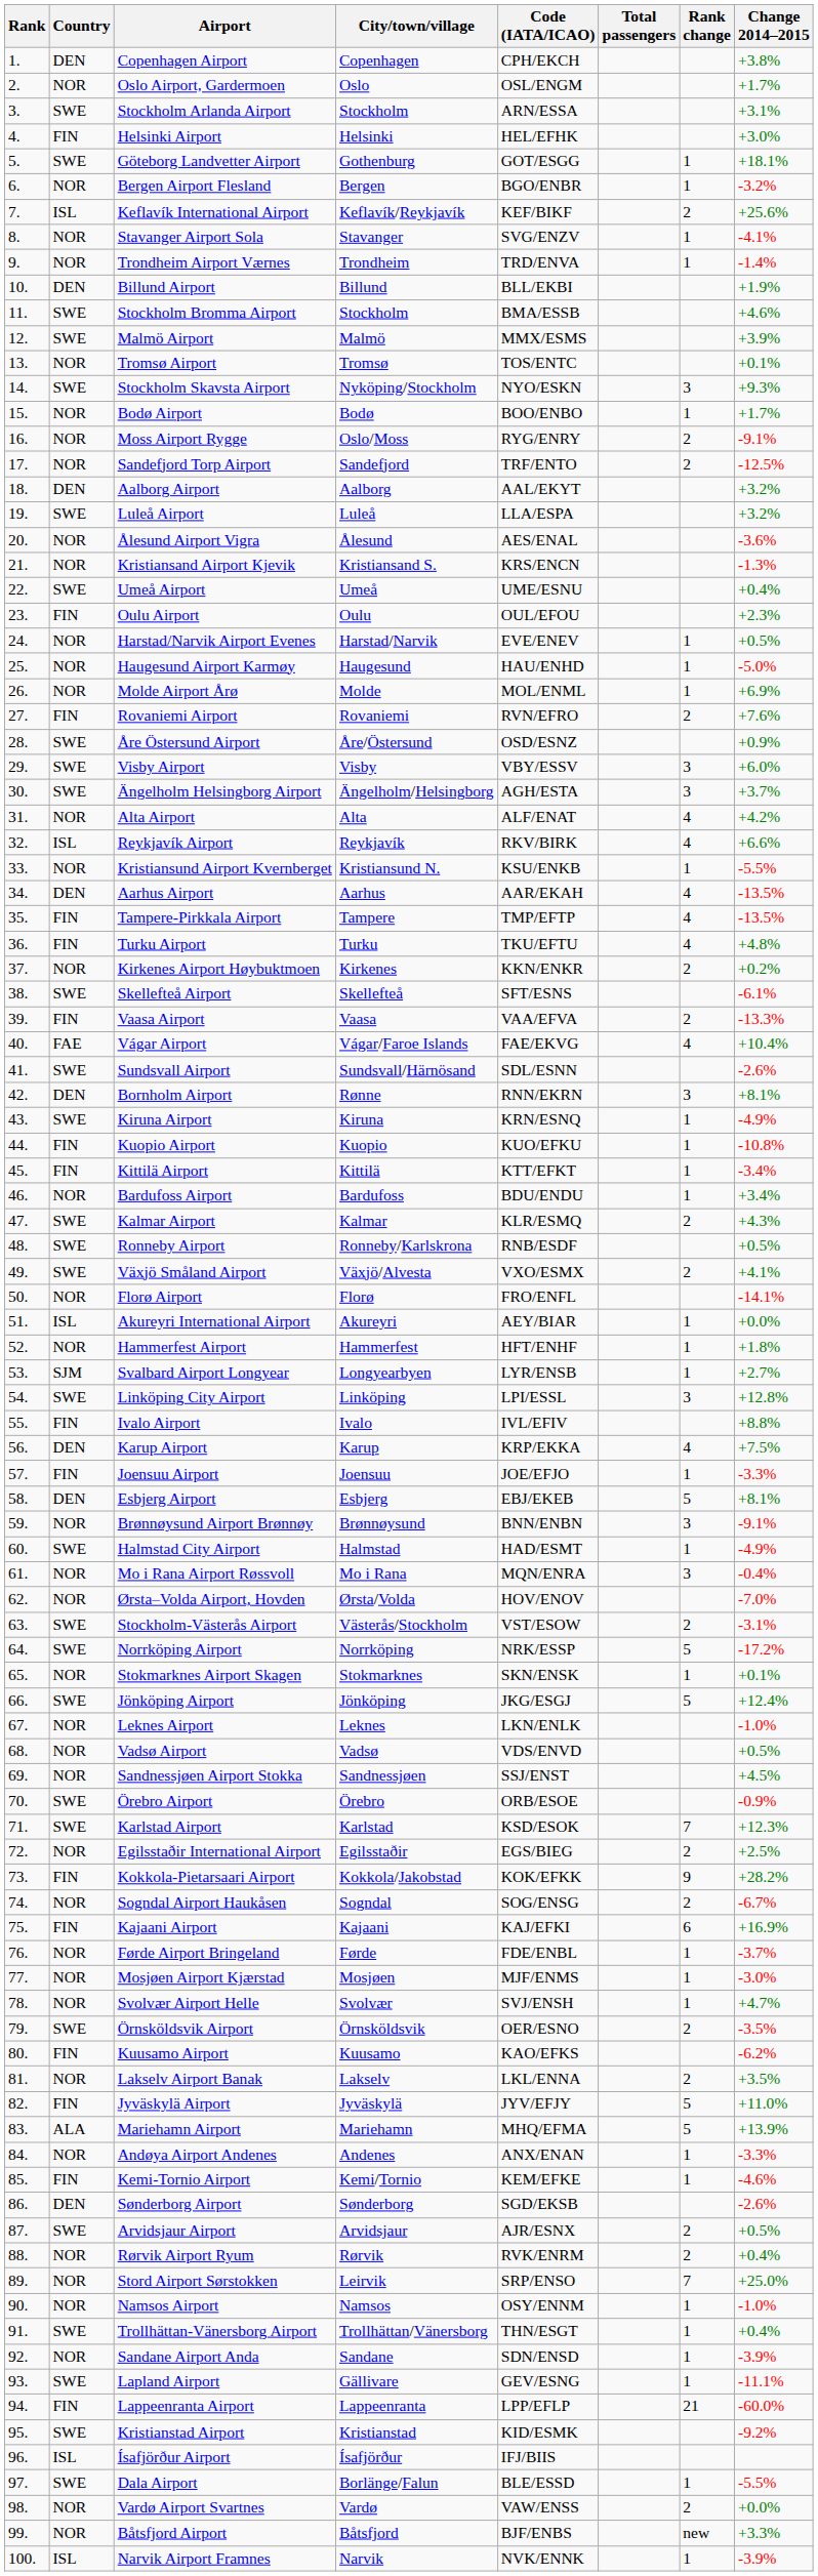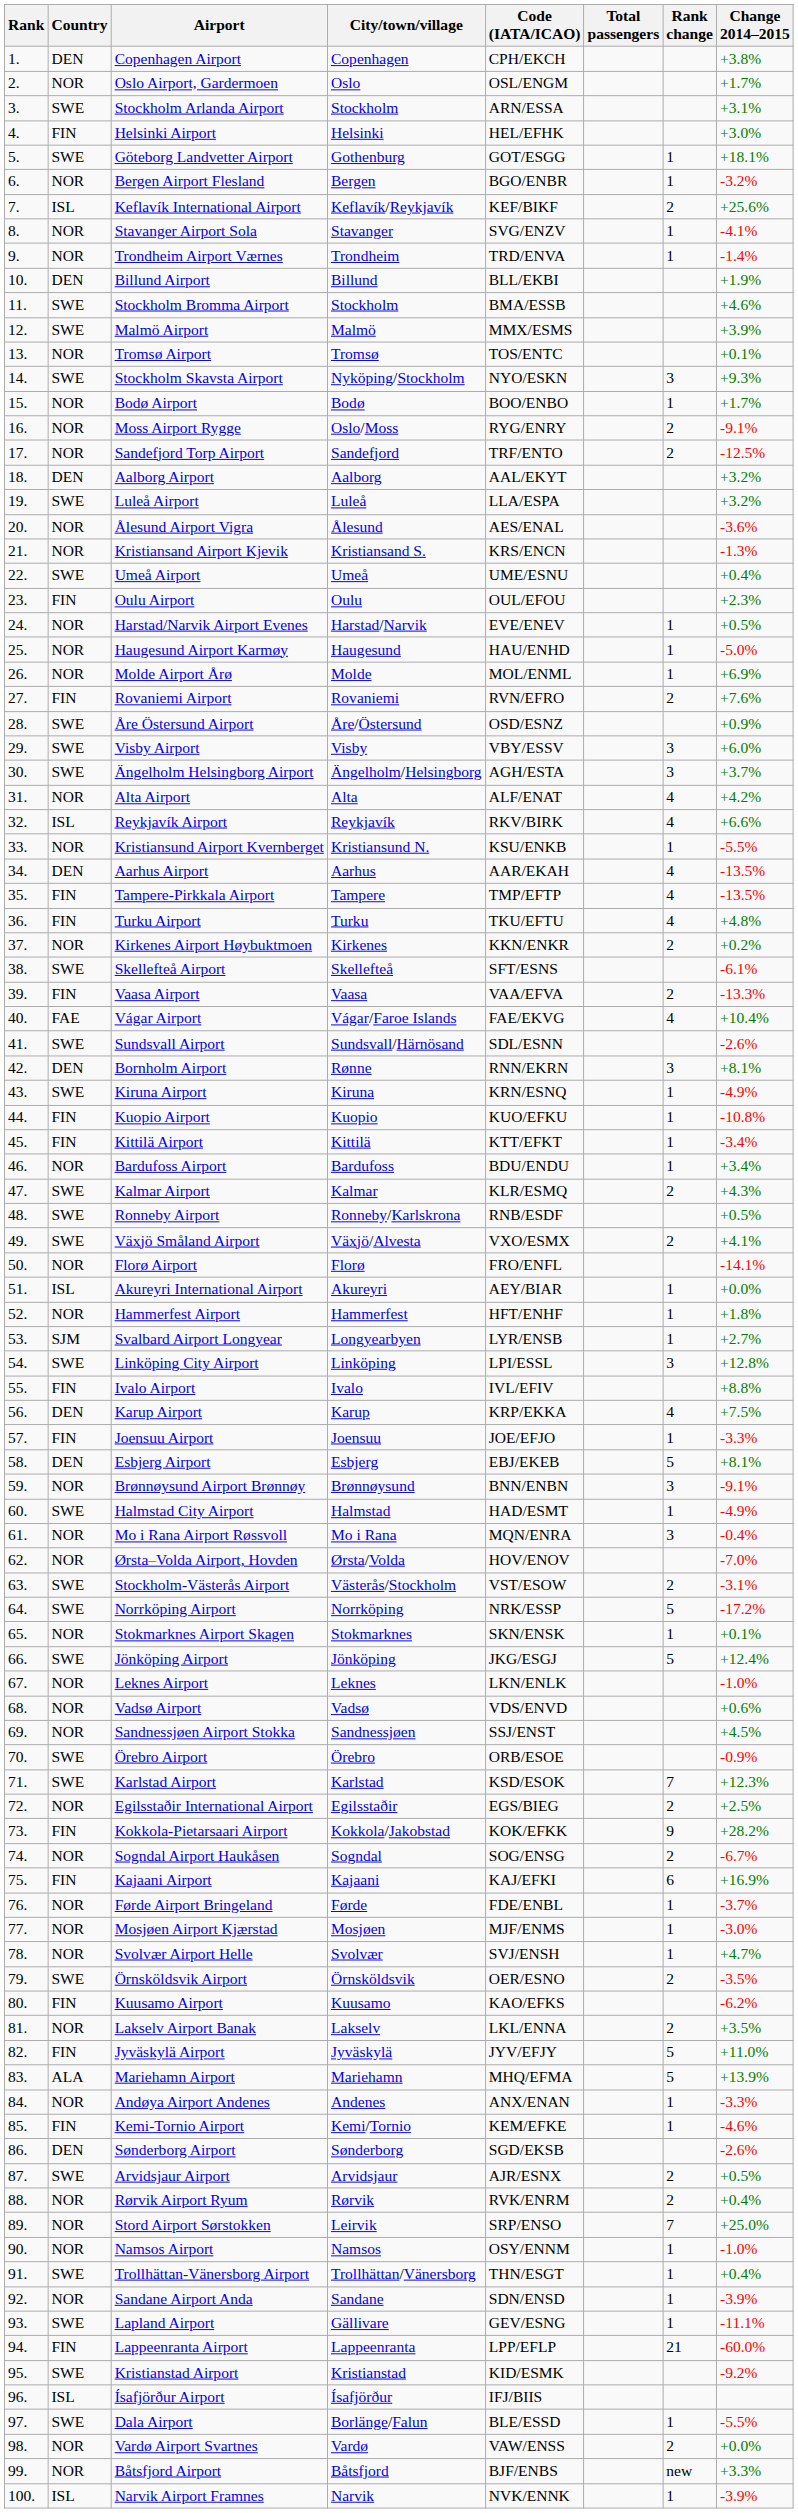Vadsø Airport | Change 2014–2015: +0.5% -> +0.6%
